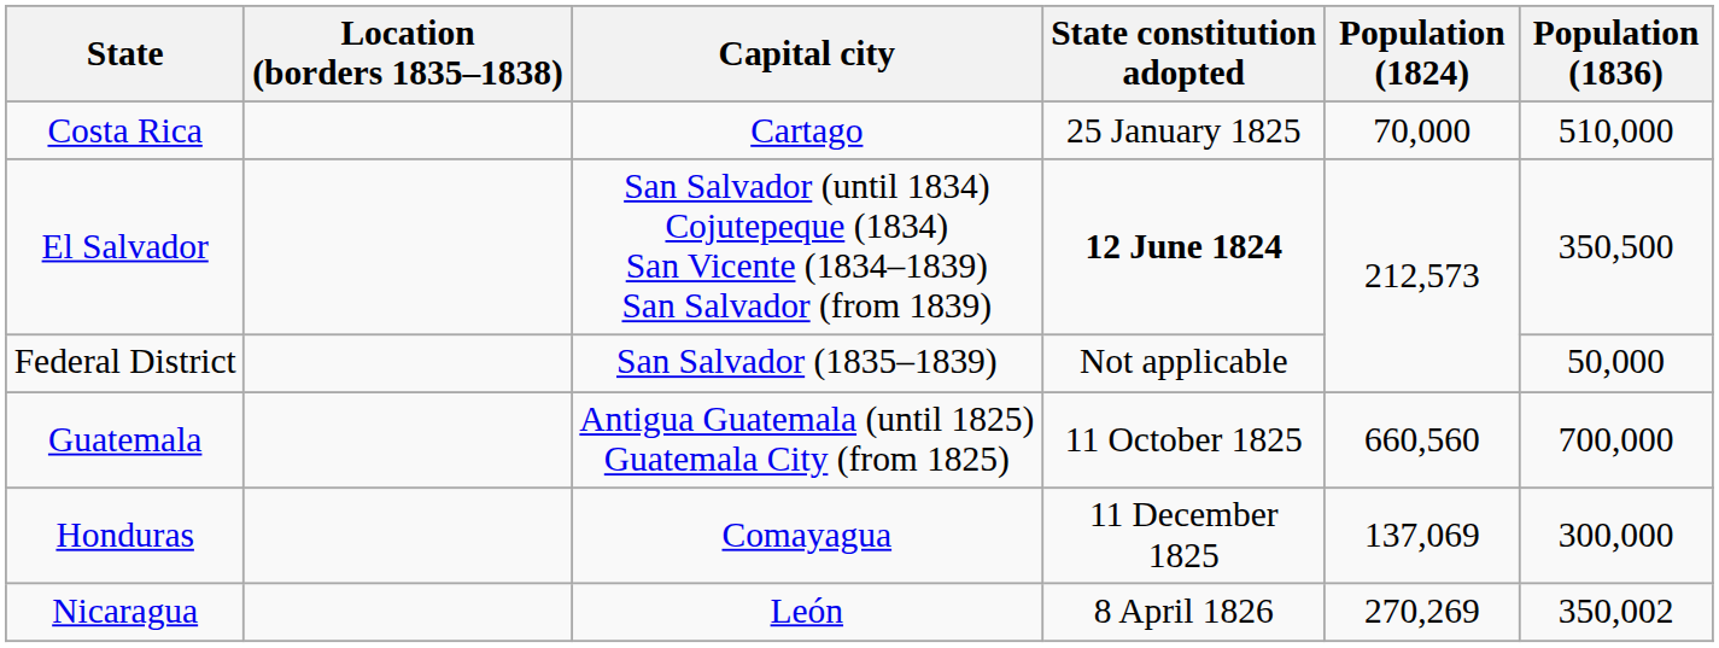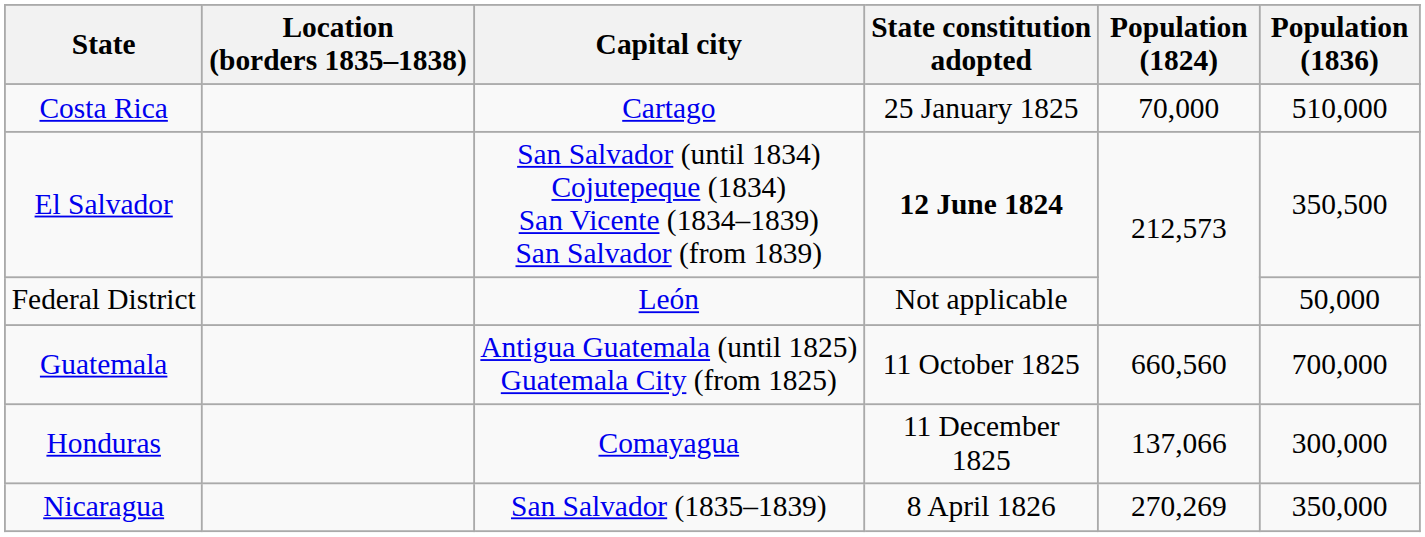Federal District | Capital city: San Salvador (1835–1839) -> León
Honduras | Population (1824): 137,069 -> 137,066
Nicaragua | Capital city: León -> San Salvador (1835–1839)
Nicaragua | Population (1836): 350,002 -> 350,000
